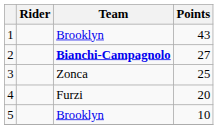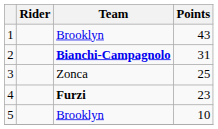2 | Points: 27 -> 31
4 | Team: normal -> bold
4 | Points: 20 -> 23
